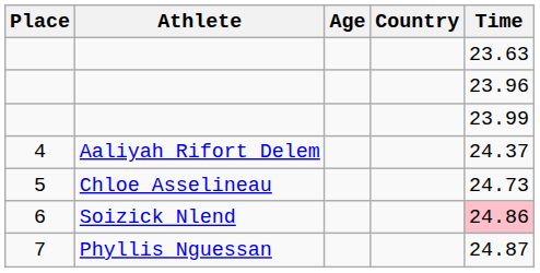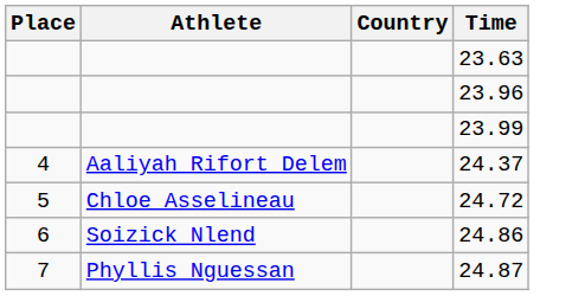- column: Age
5 | Time: 24.73 -> 24.72
6 | Time: pink background -> no background
